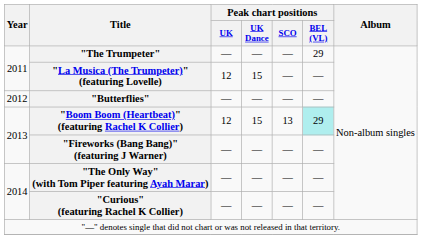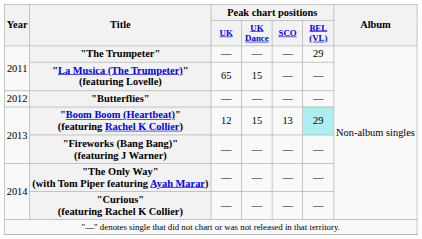"La Musica (The Trumpeter)" (featuring Lovelle) | Peak chart positions / UK: 12 -> 65
